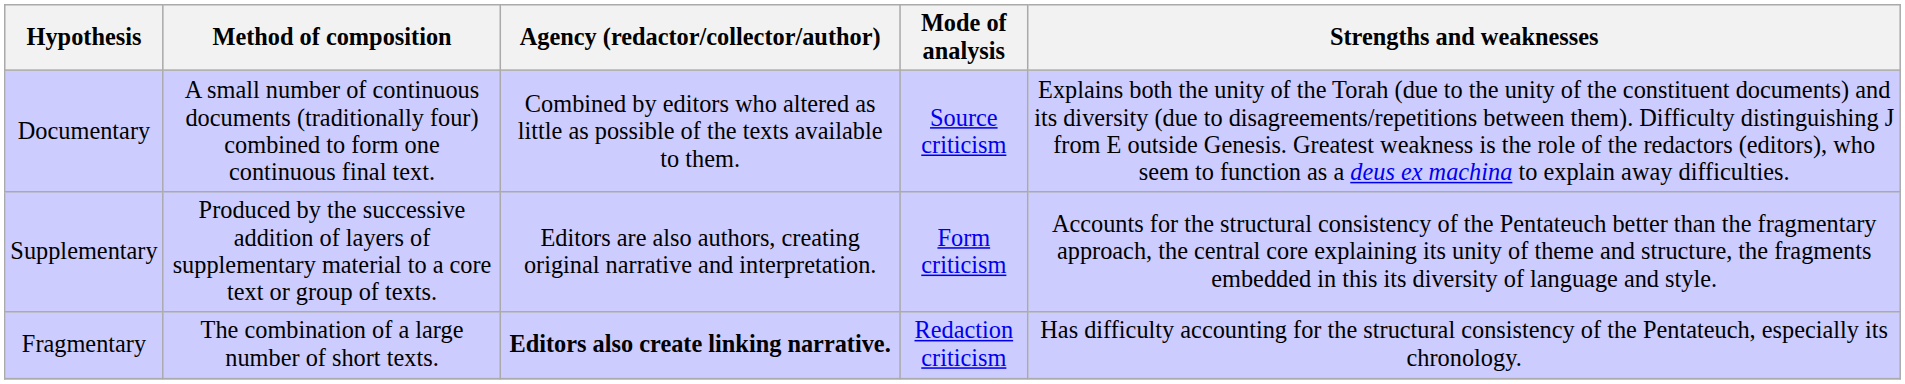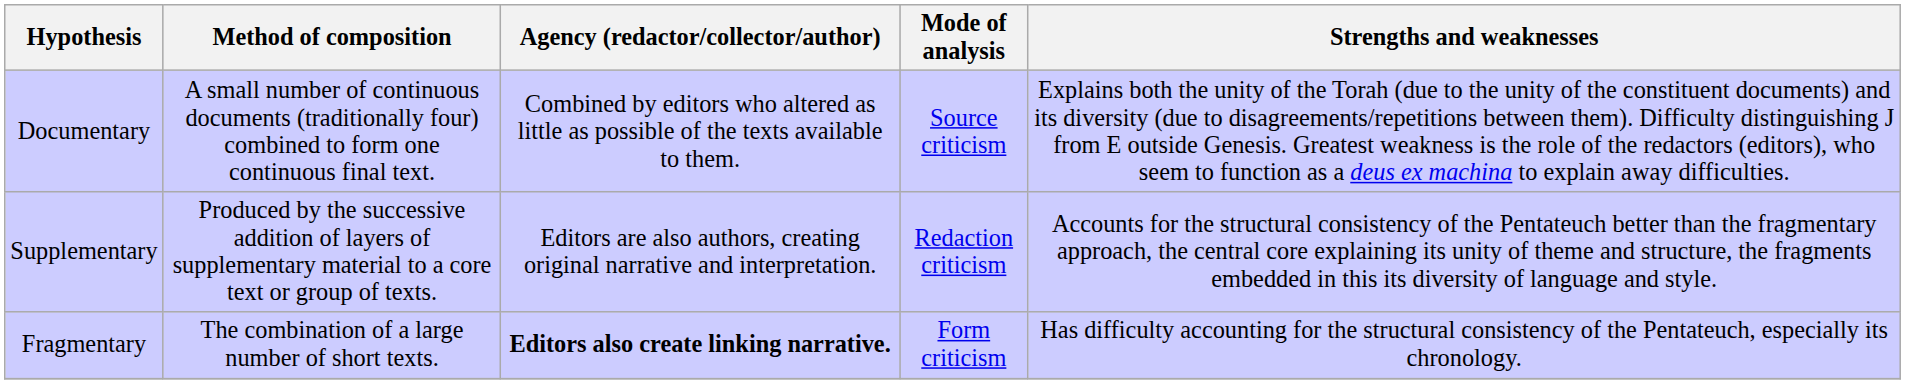Supplementary | Mode of analysis: Form criticism -> Redaction criticism
Fragmentary | Mode of analysis: Redaction criticism -> Form criticism
